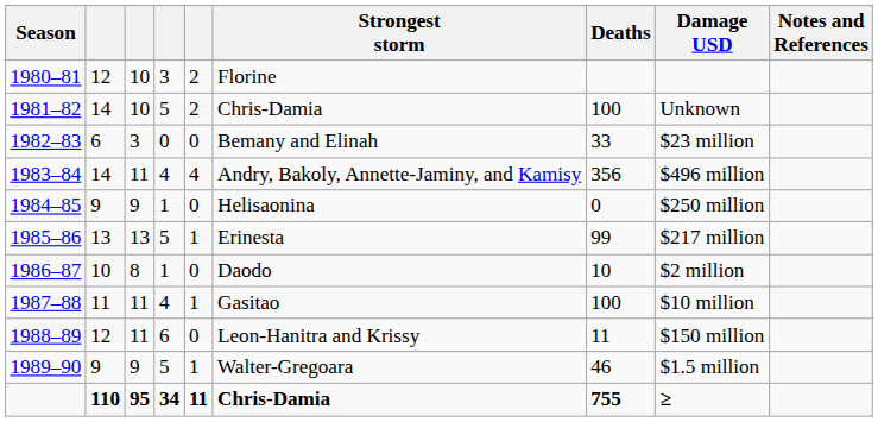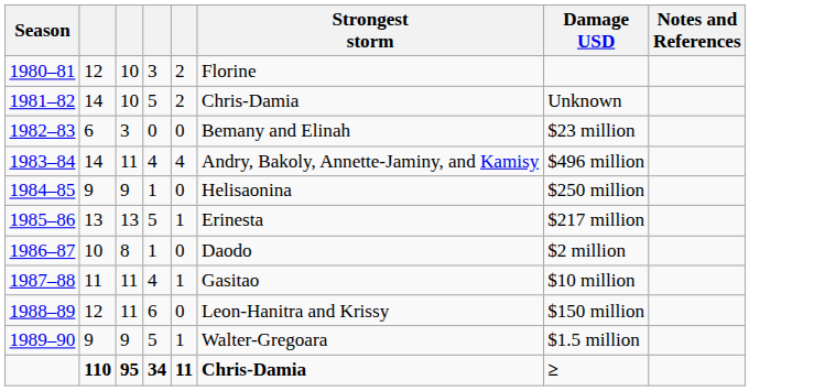- column: Deaths | 100 | 33 | 356 | 0 | 99 | 10 | 100 | 11 | 46 | 755
